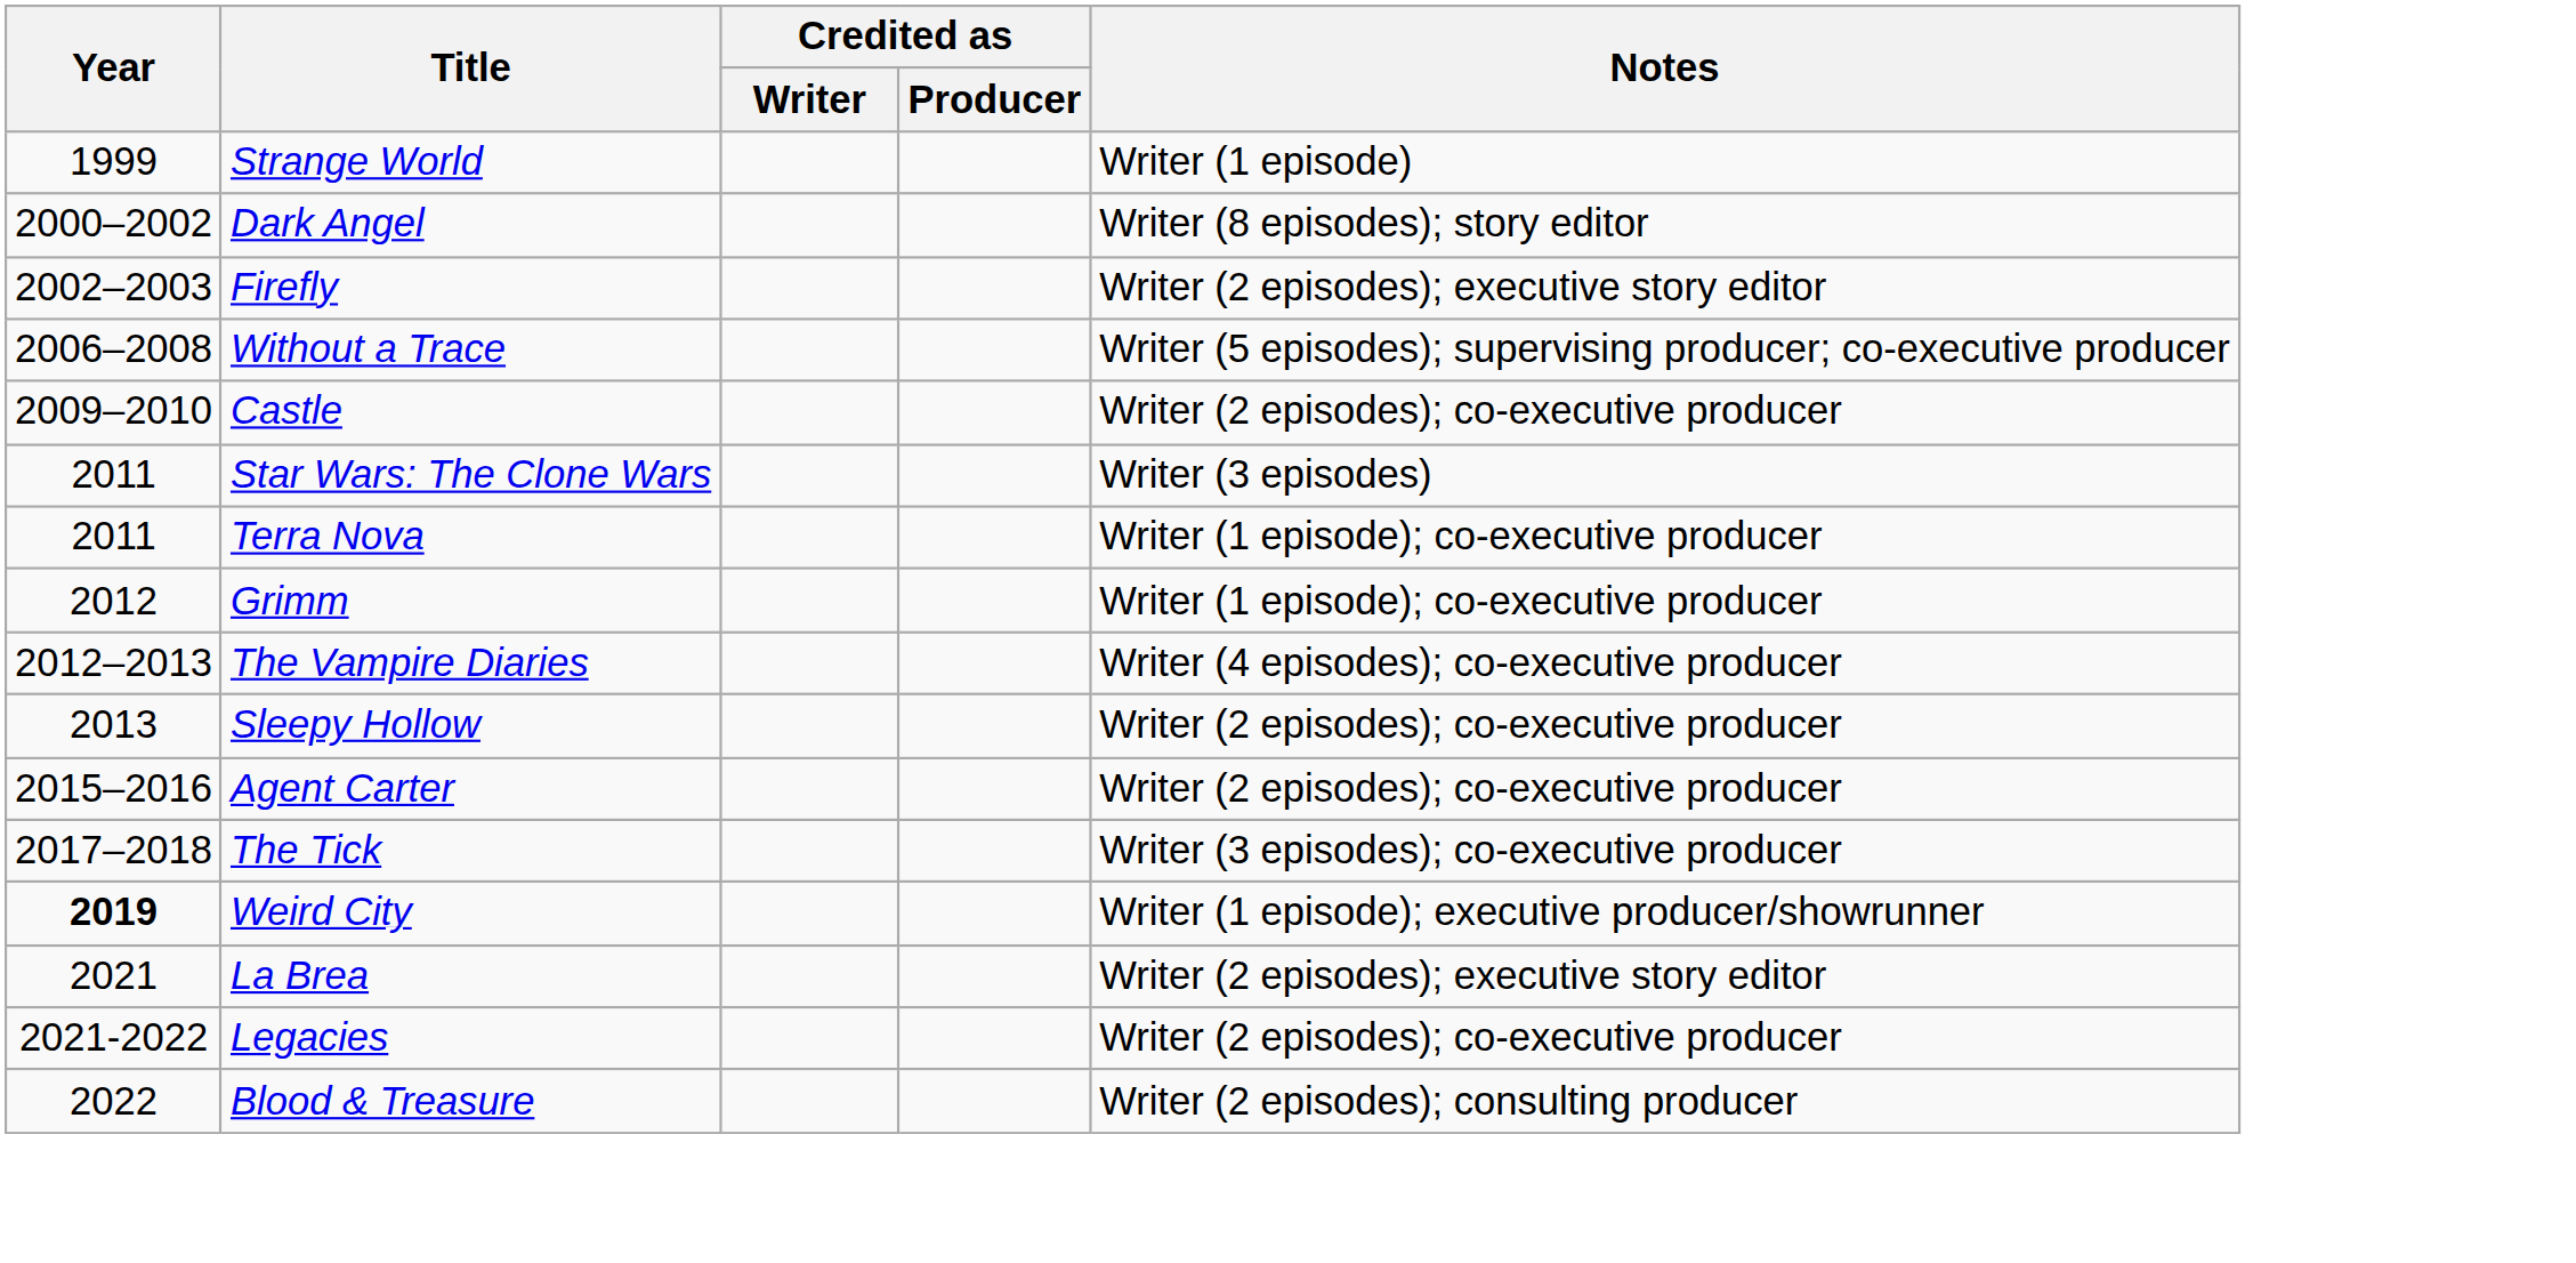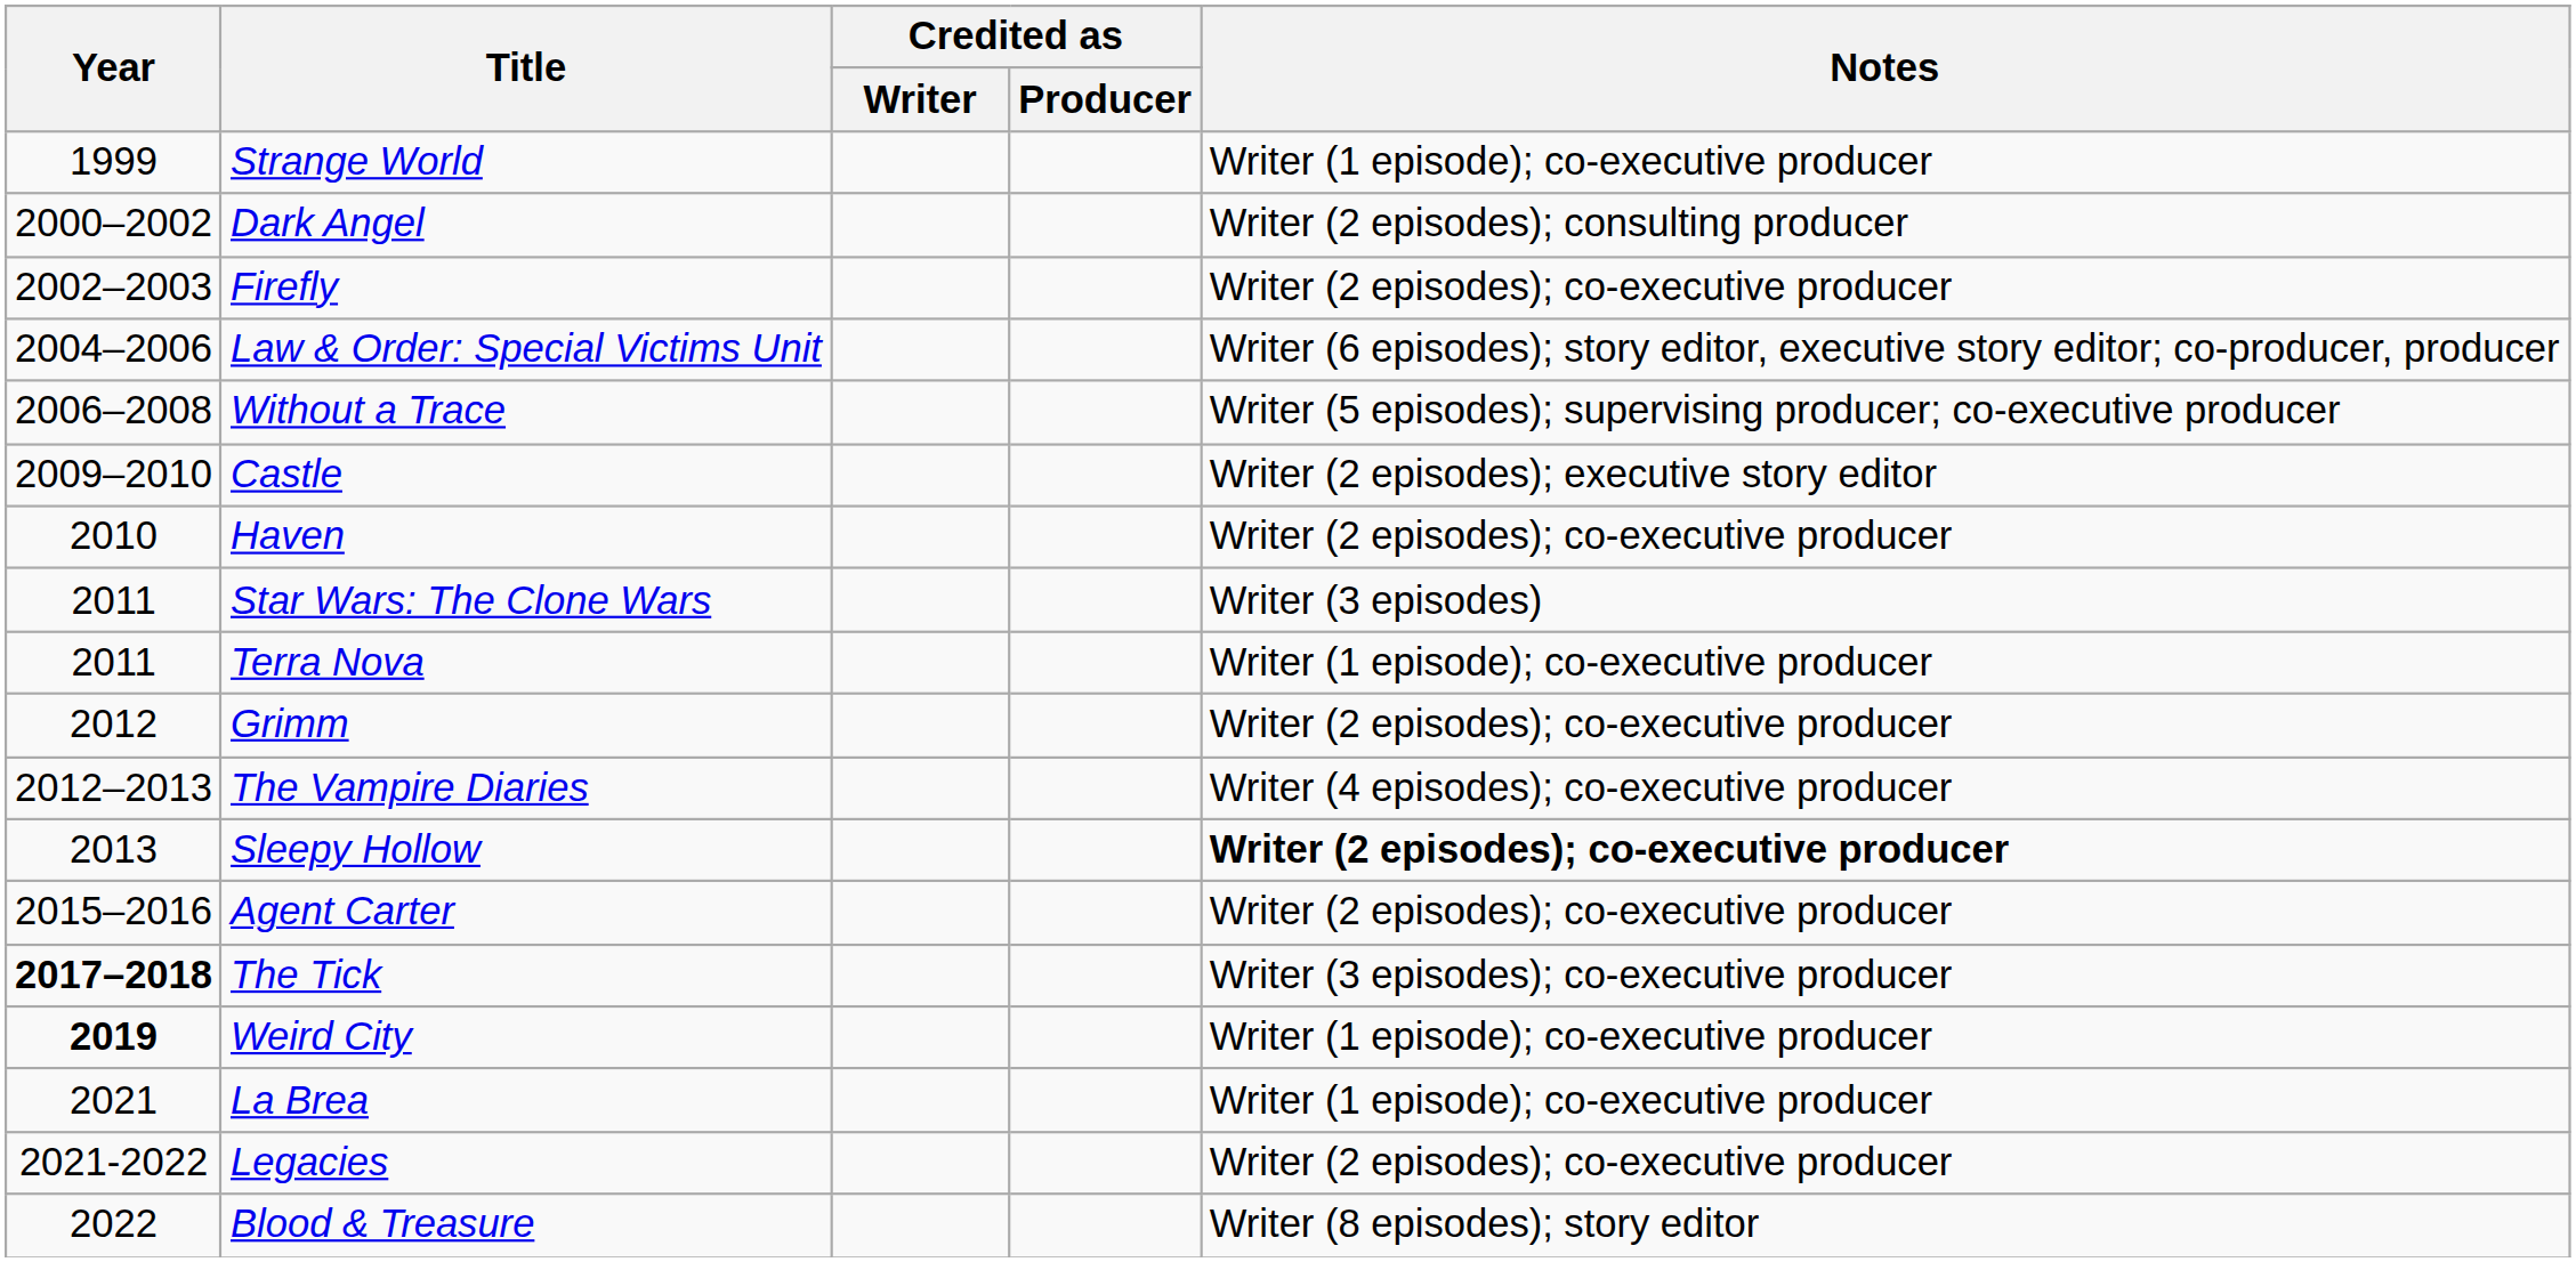Strange World | Notes: Writer (1 episode) -> Writer (1 episode); co-executive producer
Dark Angel | Notes: Writer (8 episodes); story editor -> Writer (2 episodes); consulting producer
Firefly | Notes: Writer (2 episodes); executive story editor -> Writer (2 episodes); co-executive producer
+ row: 2004–2006 | Law & Order: Special Victims Unit | Writer (6 episodes); story editor, executive story editor; co-producer, producer
Castle | Notes: Writer (2 episodes); co-executive producer -> Writer (2 episodes); executive story editor
+ row: 2010 | Haven | Writer (2 episodes); co-executive producer
Grimm | Notes: Writer (1 episode); co-executive producer -> Writer (2 episodes); co-executive producer
Sleepy Hollow | Notes: normal -> bold
The Tick | Year: normal -> bold
Weird City | Notes: Writer (1 episode); executive producer/showrunner -> Writer (1 episode); co-executive producer
La Brea | Notes: Writer (2 episodes); executive story editor -> Writer (1 episode); co-executive producer
Blood & Treasure | Notes: Writer (2 episodes); consulting producer -> Writer (8 episodes); story editor
